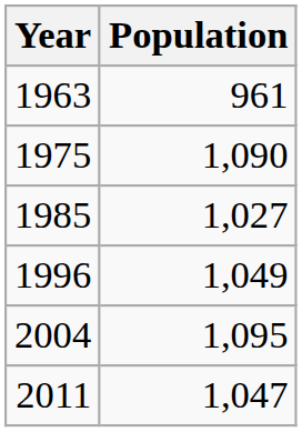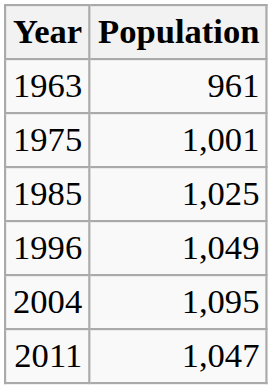1975 | Population: 1,090 -> 1,001
1985 | Population: 1,027 -> 1,025
